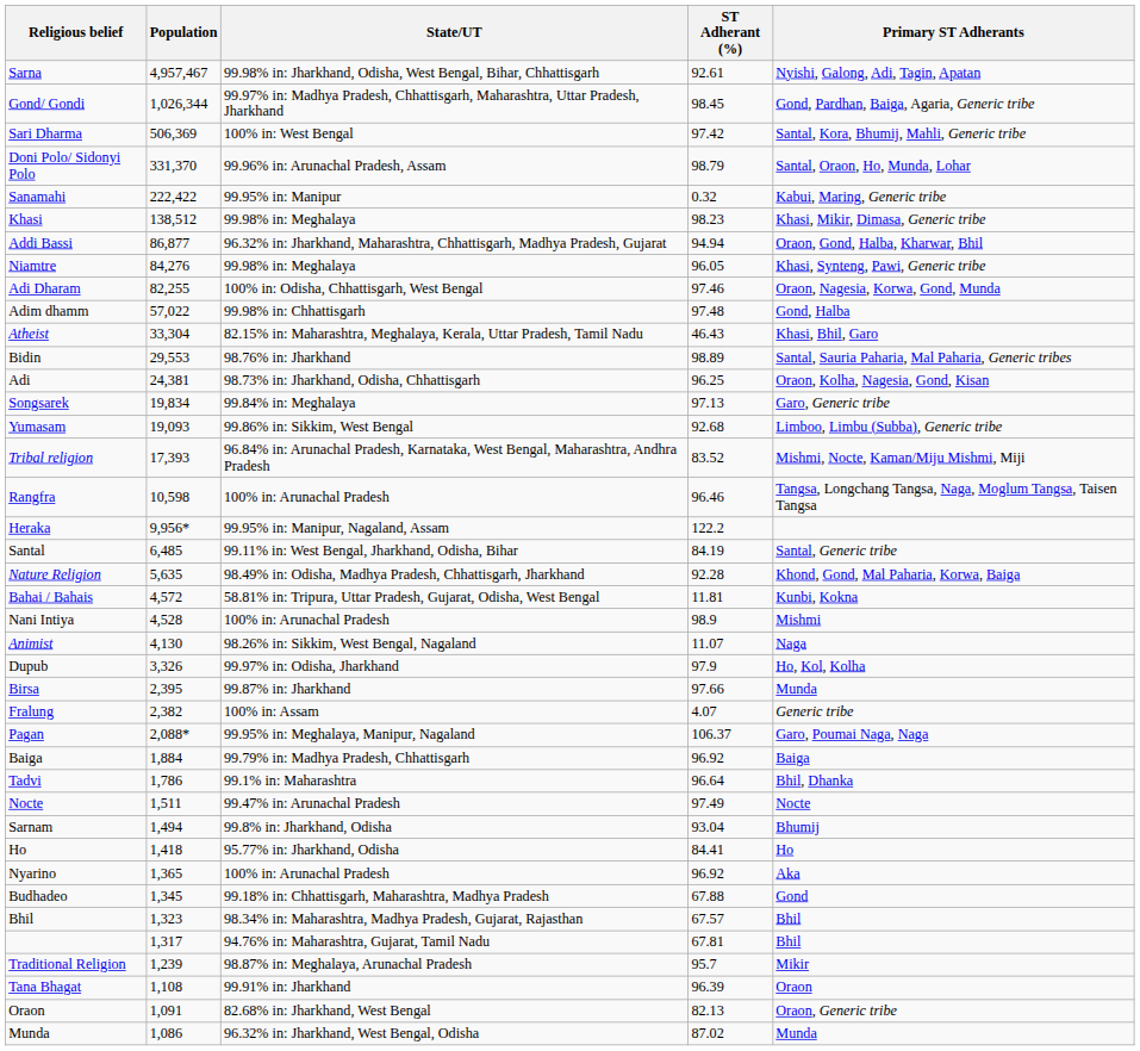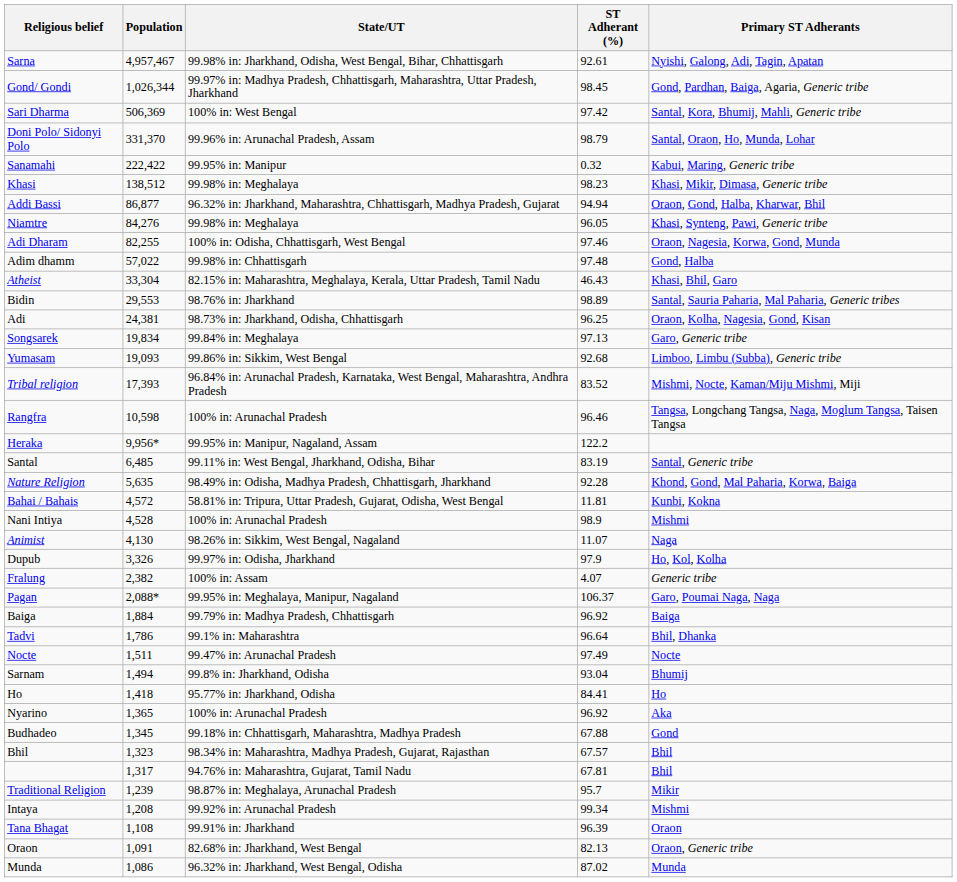Santal | ST Adherant (%): 84.19 -> 83.19
- row: Birsa | 2,395 | 99.87% in: Jharkhand | 97.66 | Munda
+ row: Intaya | 1,208 | 99.92% in: Arunachal Pradesh | 99.34 | Mishmi
